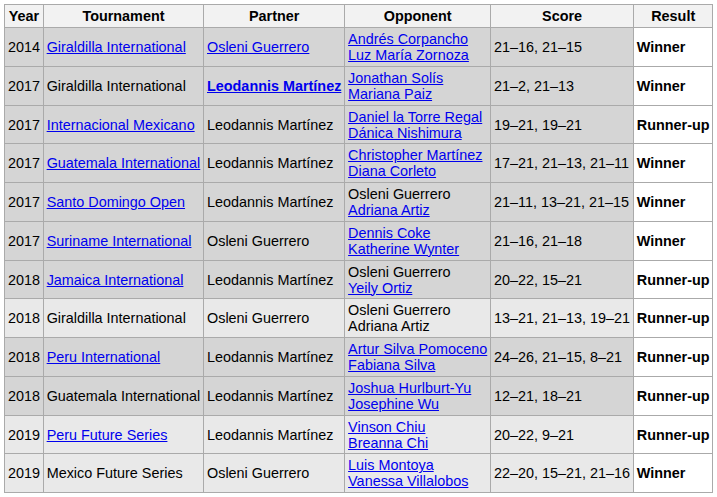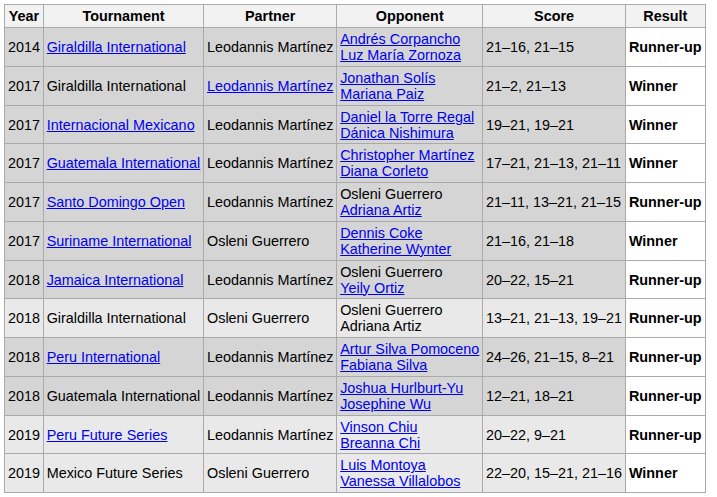Andrés Corpancho Luz María Zornoza | Partner: Osleni Guerrero -> Leodannis Martínez
Andrés Corpancho Luz María Zornoza | Result: Winner -> Runner-up
Jonathan Solís Mariana Paiz | Partner: bold -> normal
Daniel la Torre Regal Dánica Nishimura | Result: Runner-up -> Winner
Santo Domingo Open / Osleni Guerrero Adriana Artiz | Result: Winner -> Runner-up
